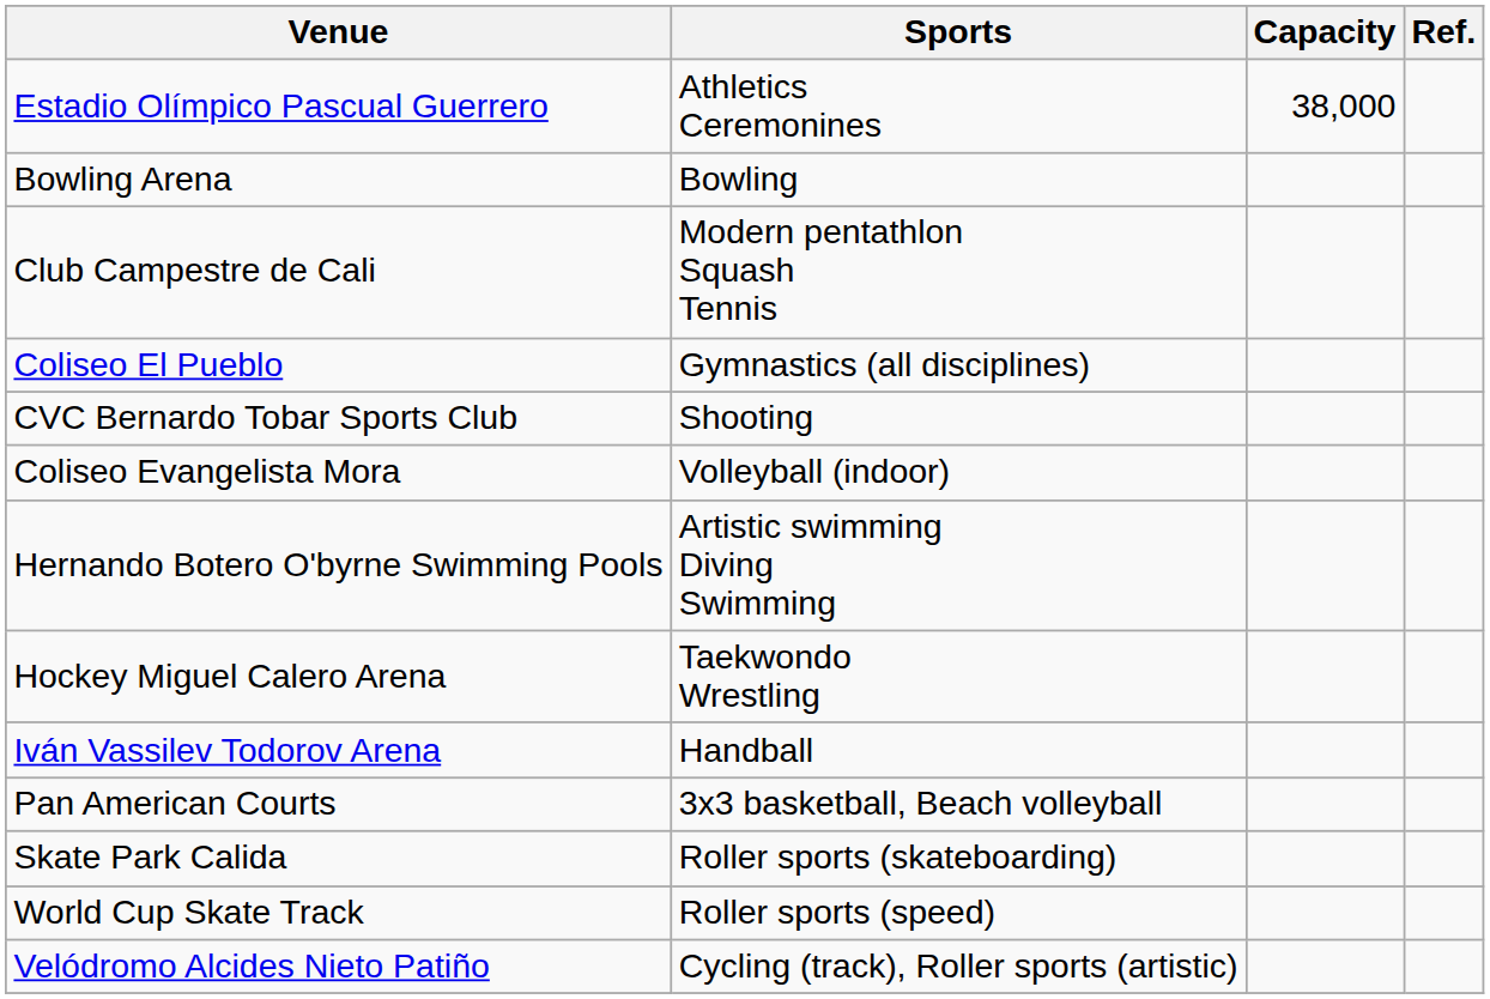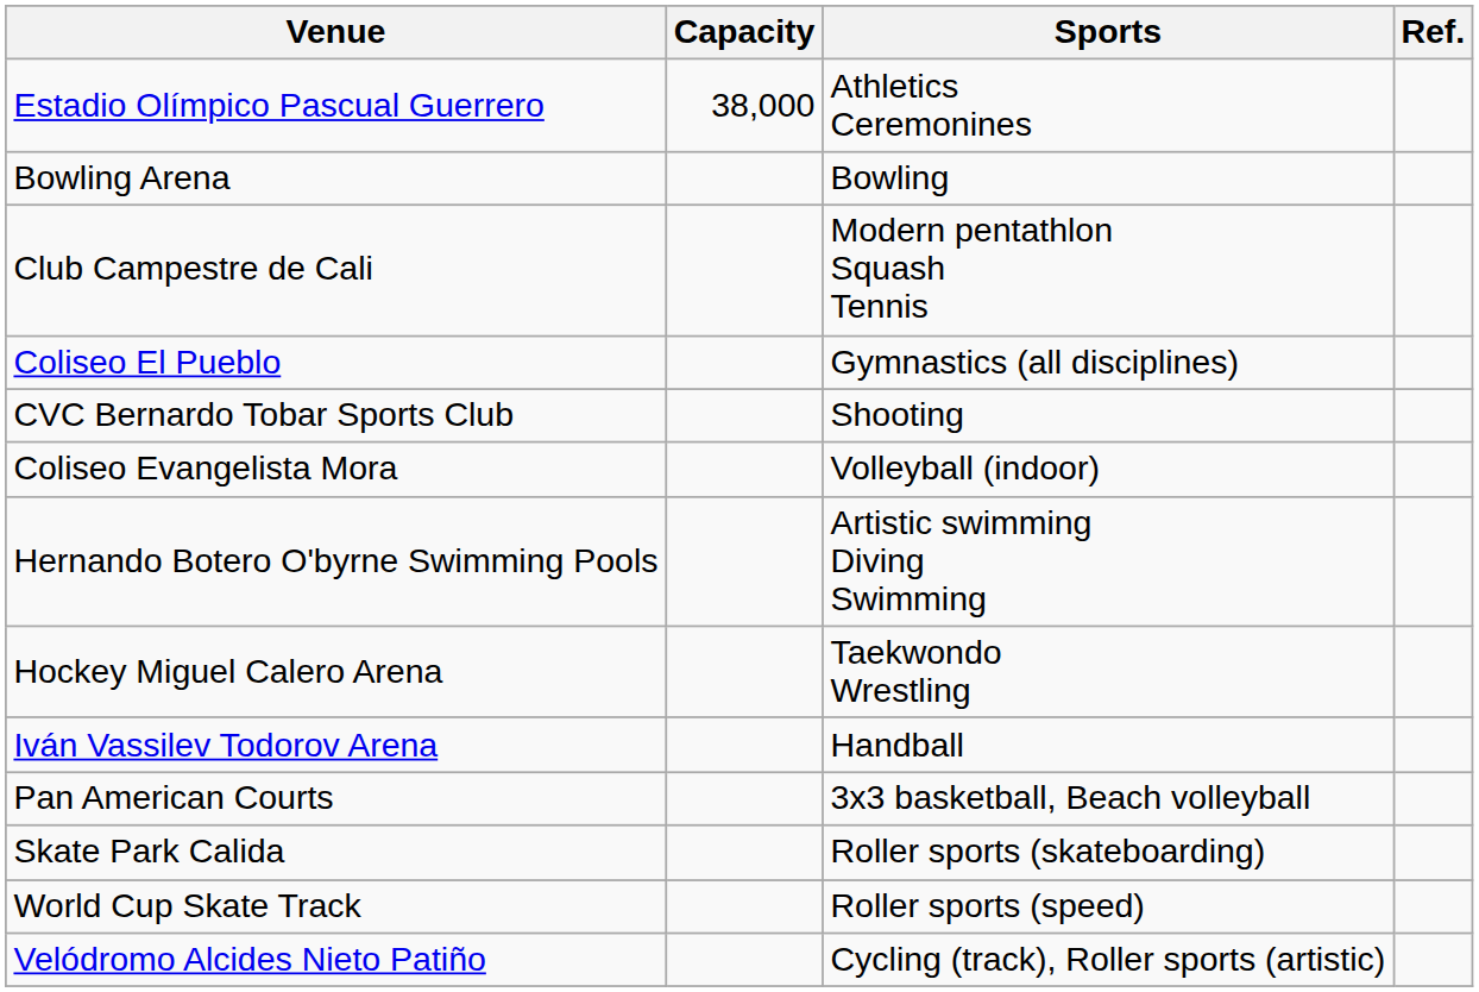columns swapped: Sports <-> Capacity
